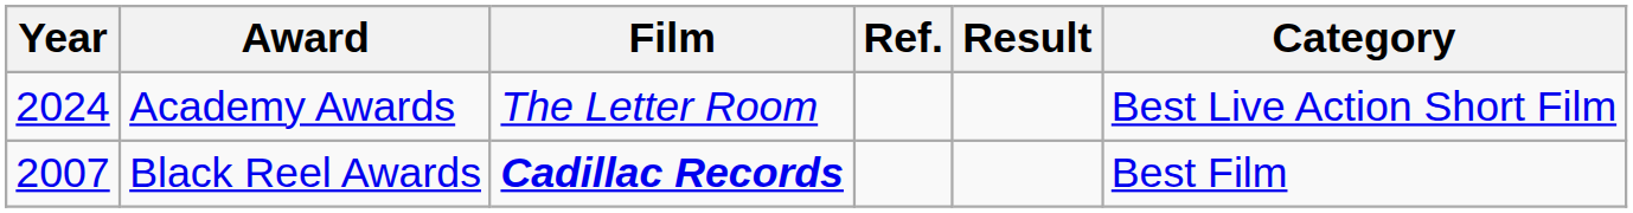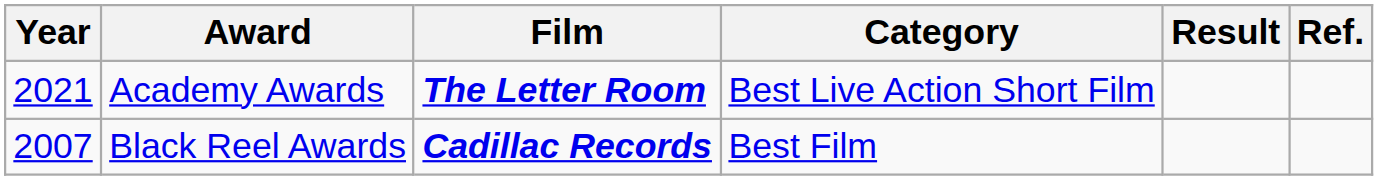columns swapped: Category <-> Ref.
Academy Awards | Year: 2024 -> 2021
Academy Awards | Film: normal -> bold
